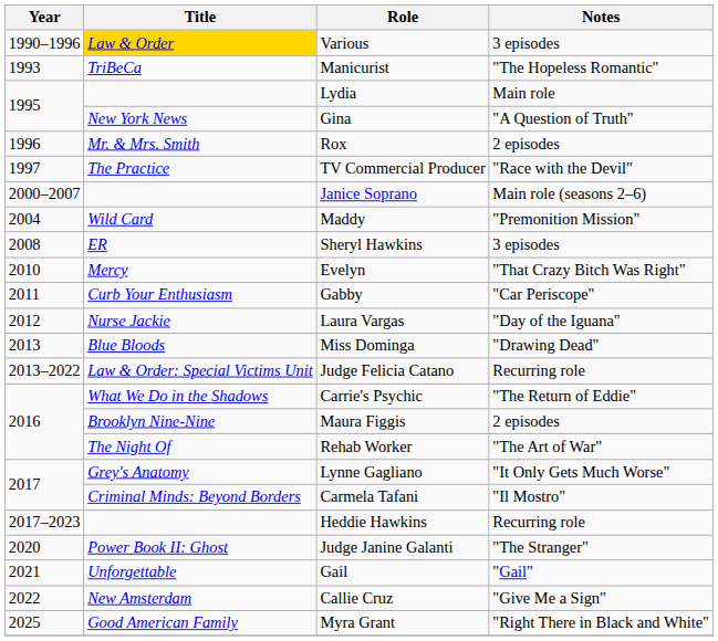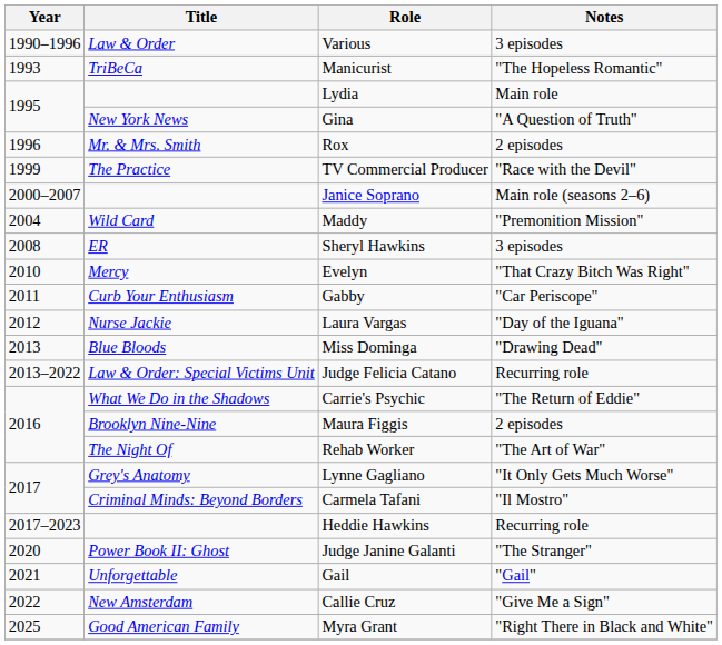Various | Title: gold background -> no background
TV Commercial Producer | Year: 1997 -> 1999
